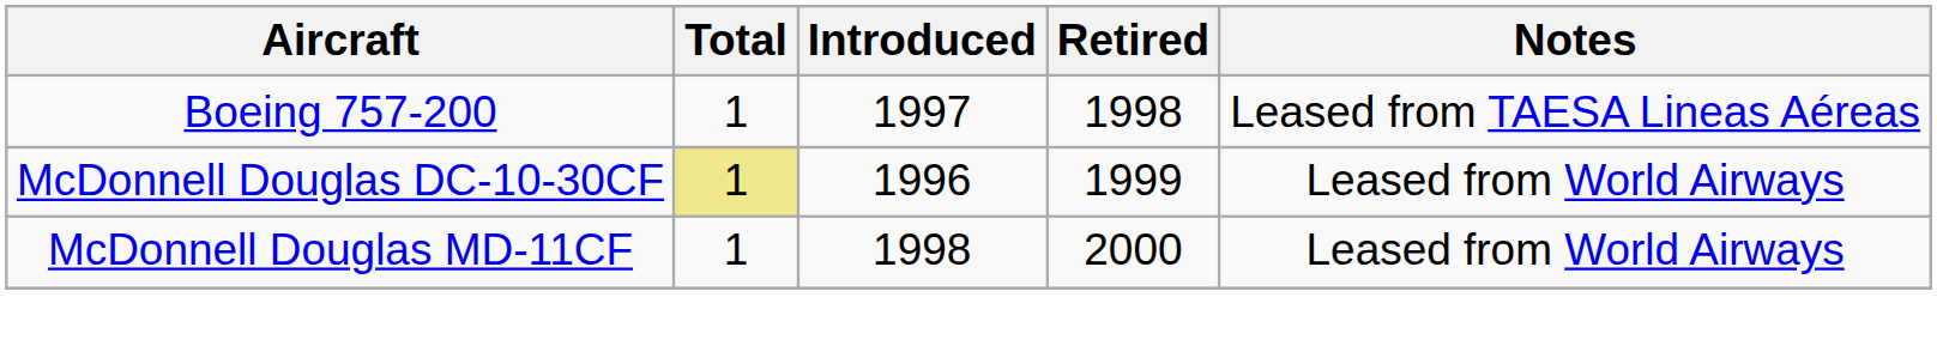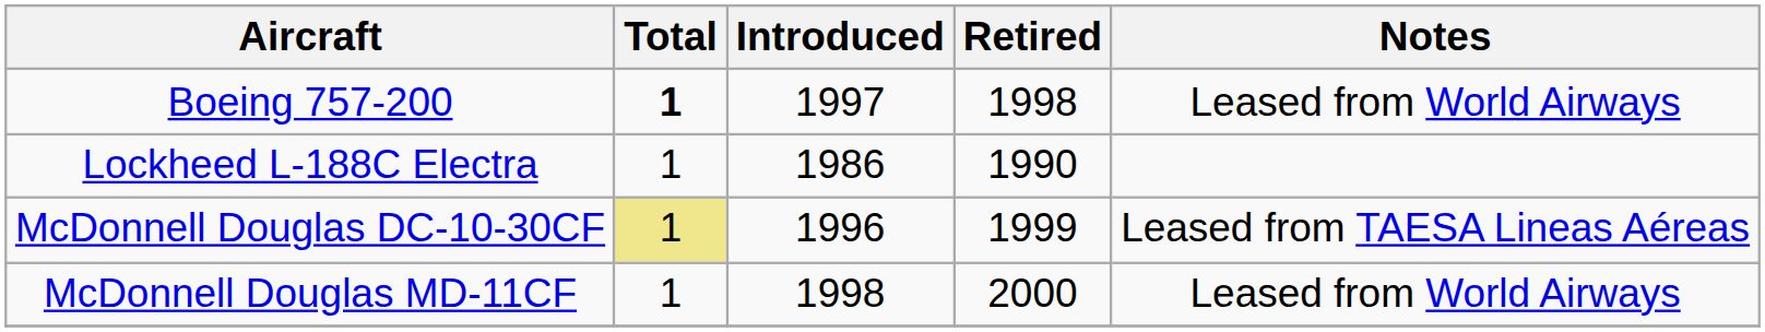Boeing 757-200 | Total: normal -> bold
Boeing 757-200 | Notes: Leased from TAESA Lineas Aéreas -> Leased from World Airways
+ row: Lockheed L-188C Electra | 1 | 1986 | 1990
McDonnell Douglas DC-10-30CF | Notes: Leased from World Airways -> Leased from TAESA Lineas Aéreas
